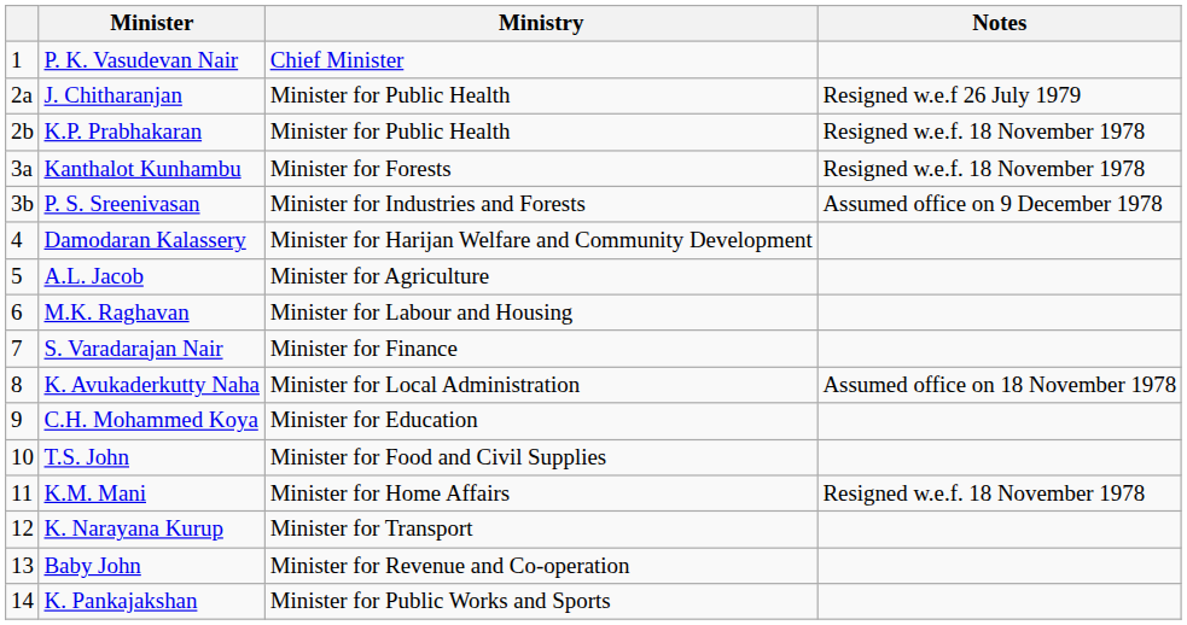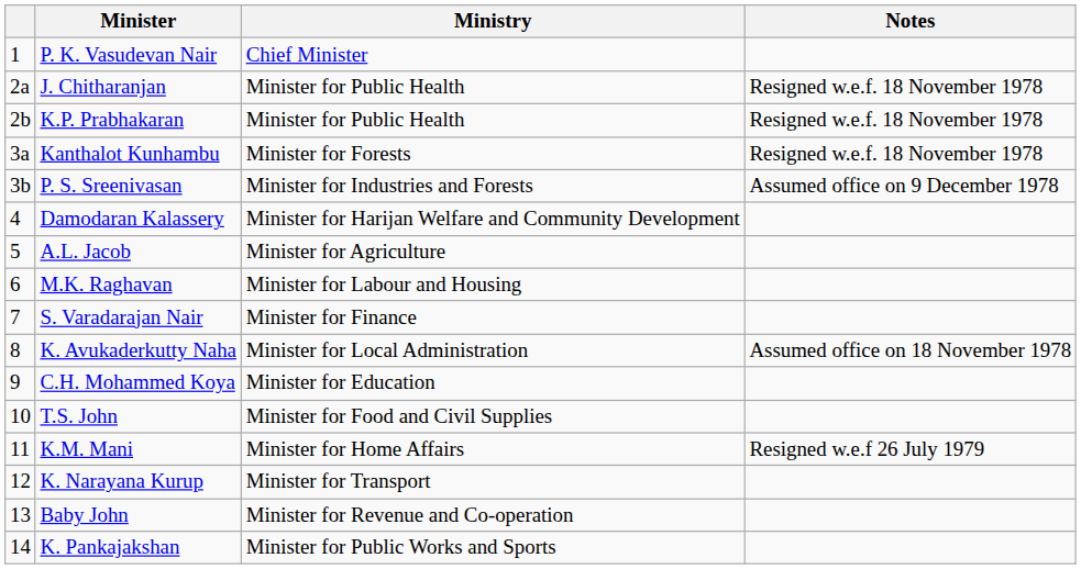J. Chitharanjan | Notes: Resigned w.e.f 26 July 1979 -> Resigned w.e.f. 18 November 1978
K.M. Mani | Notes: Resigned w.e.f. 18 November 1978 -> Resigned w.e.f 26 July 1979
